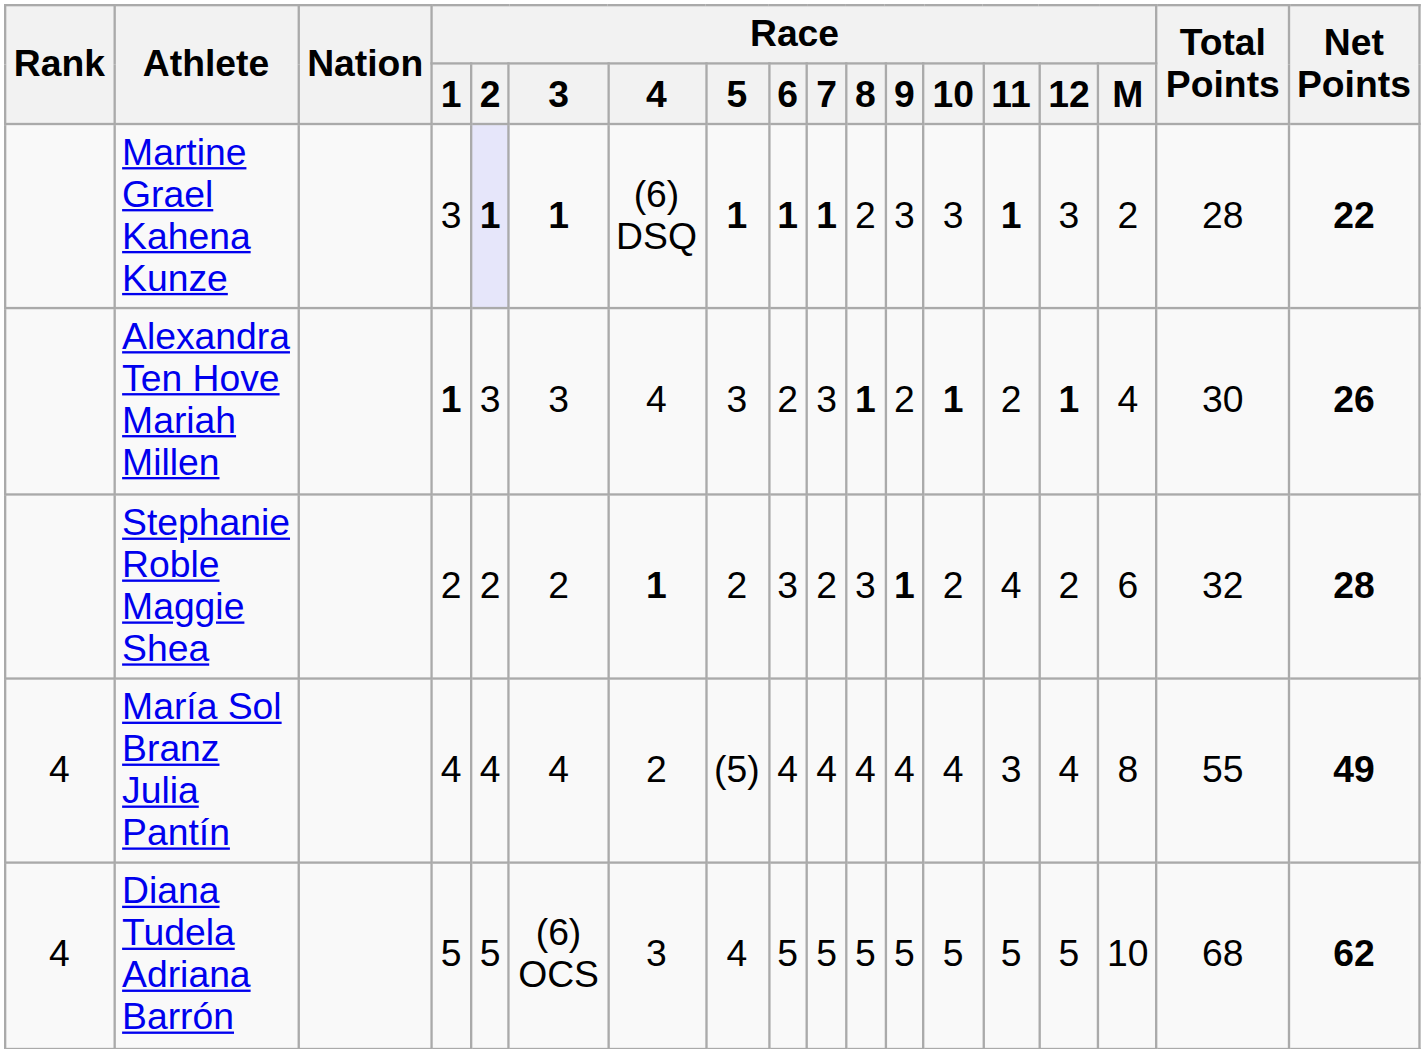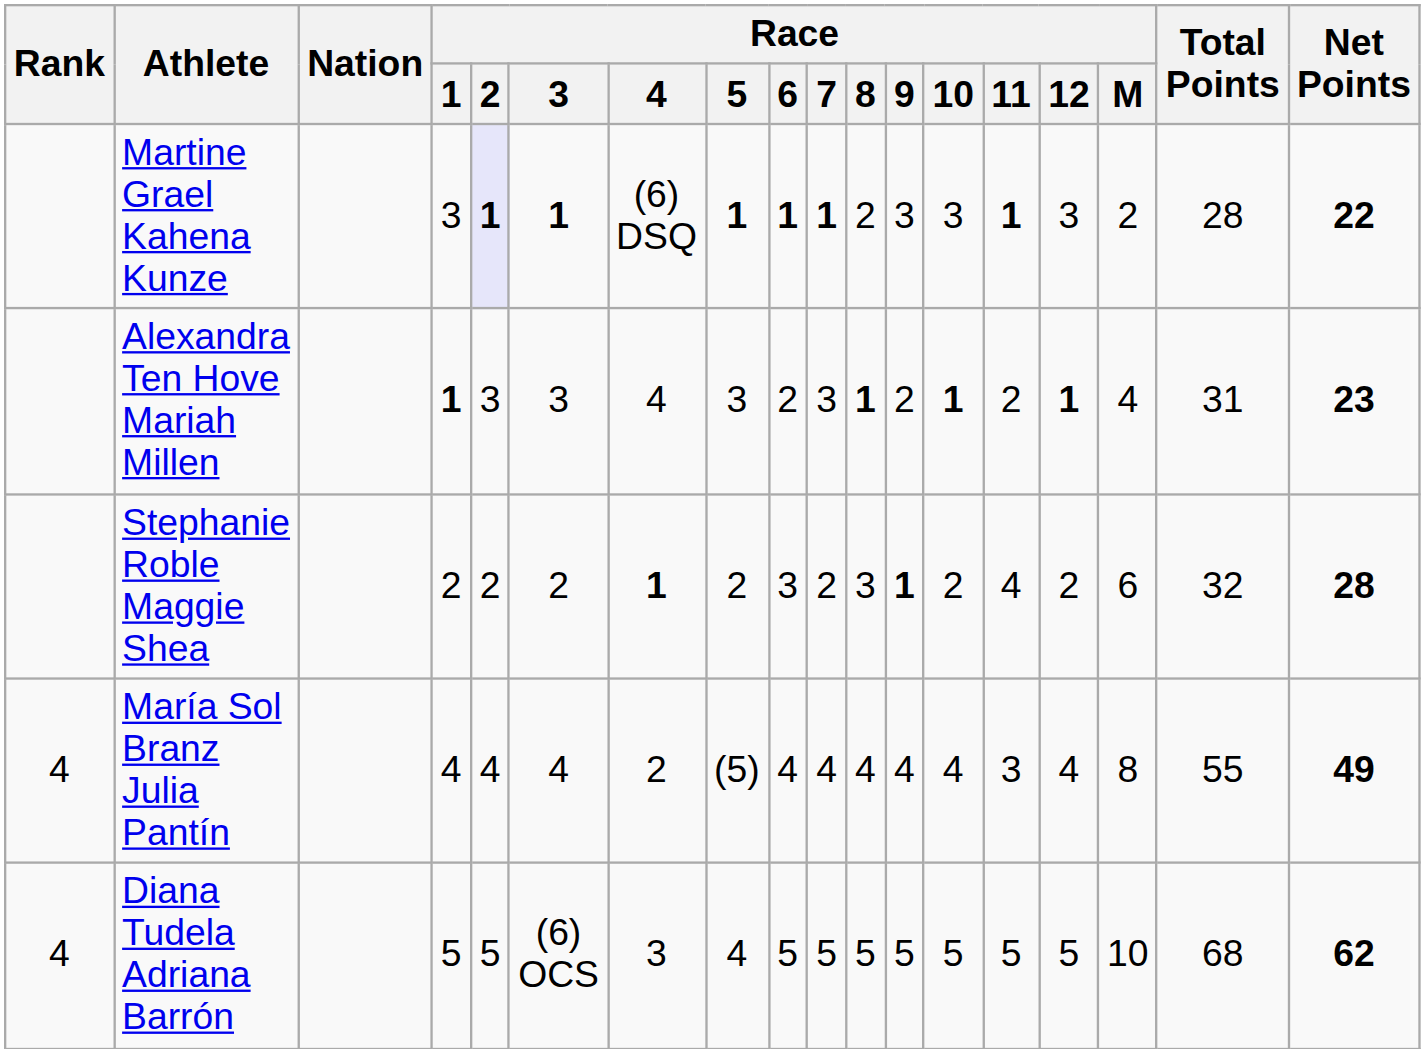Alexandra Ten Hove Mariah Millen | Total Points: 30 -> 31
Alexandra Ten Hove Mariah Millen | Net Points: 26 -> 23
